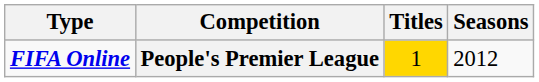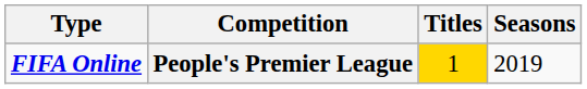People's Premier League | Seasons: 2012 -> 2019
